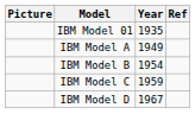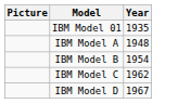- column: Ref
IBM Model A | Year: 1949 -> 1948
IBM Model C | Year: 1959 -> 1962
